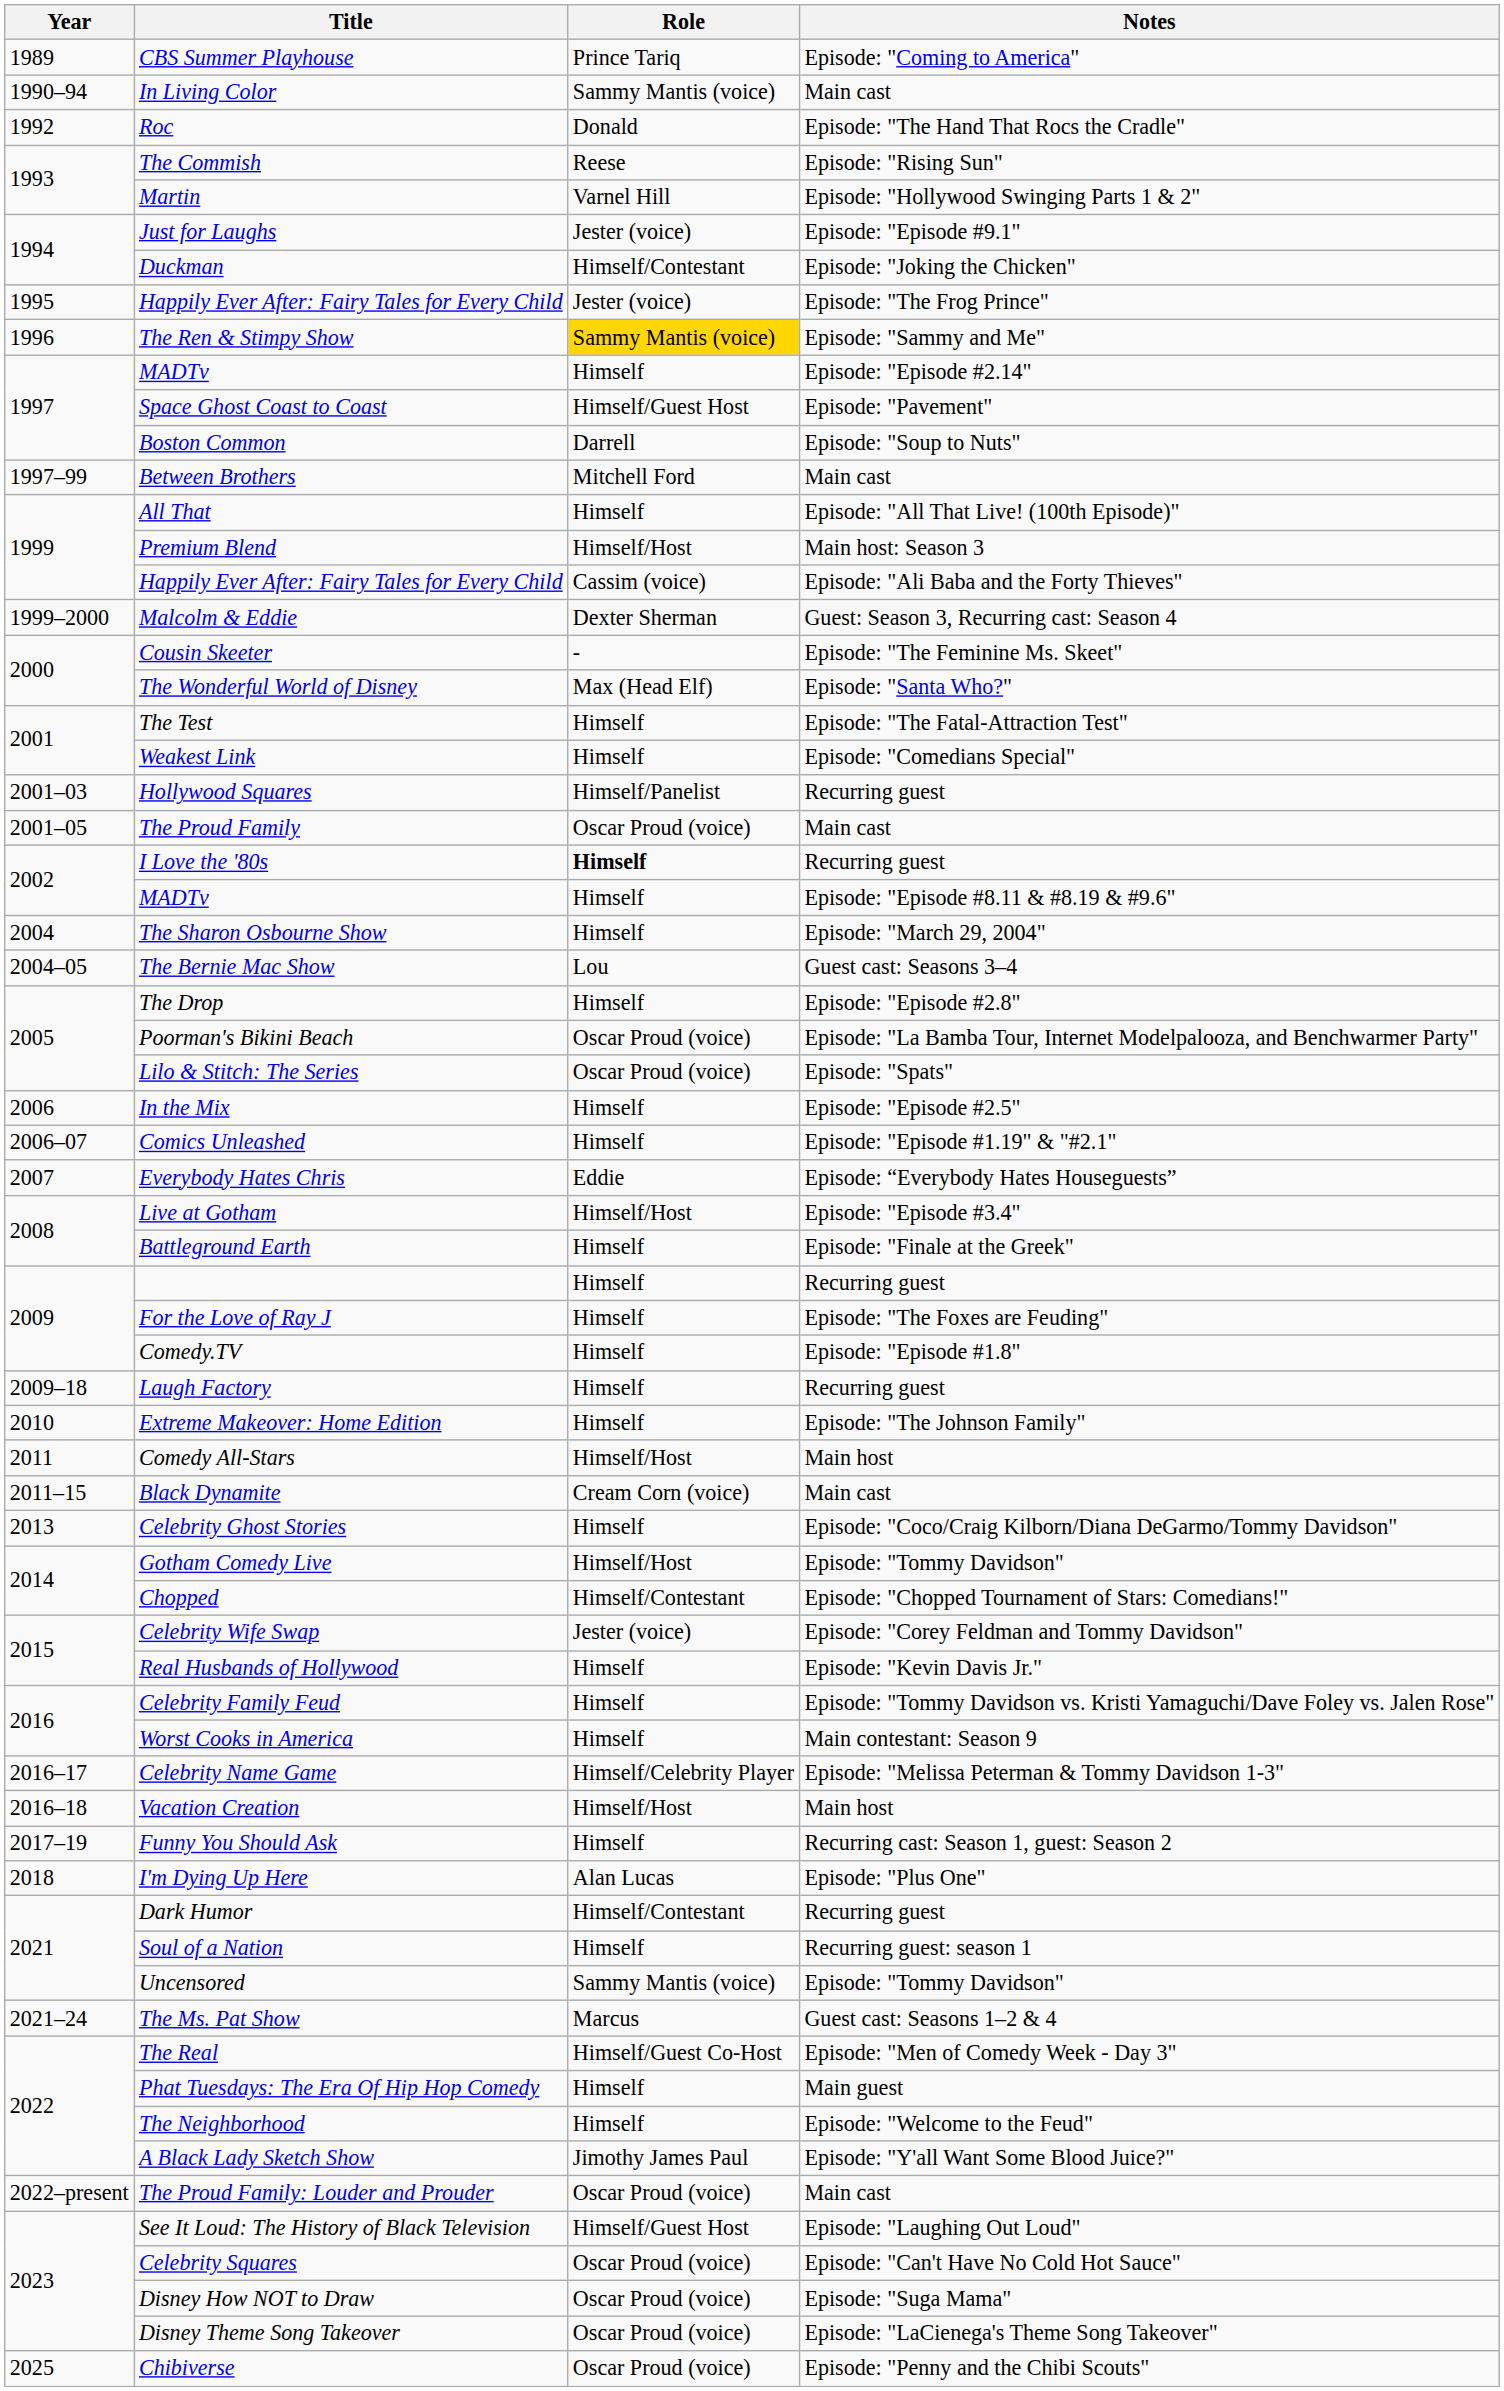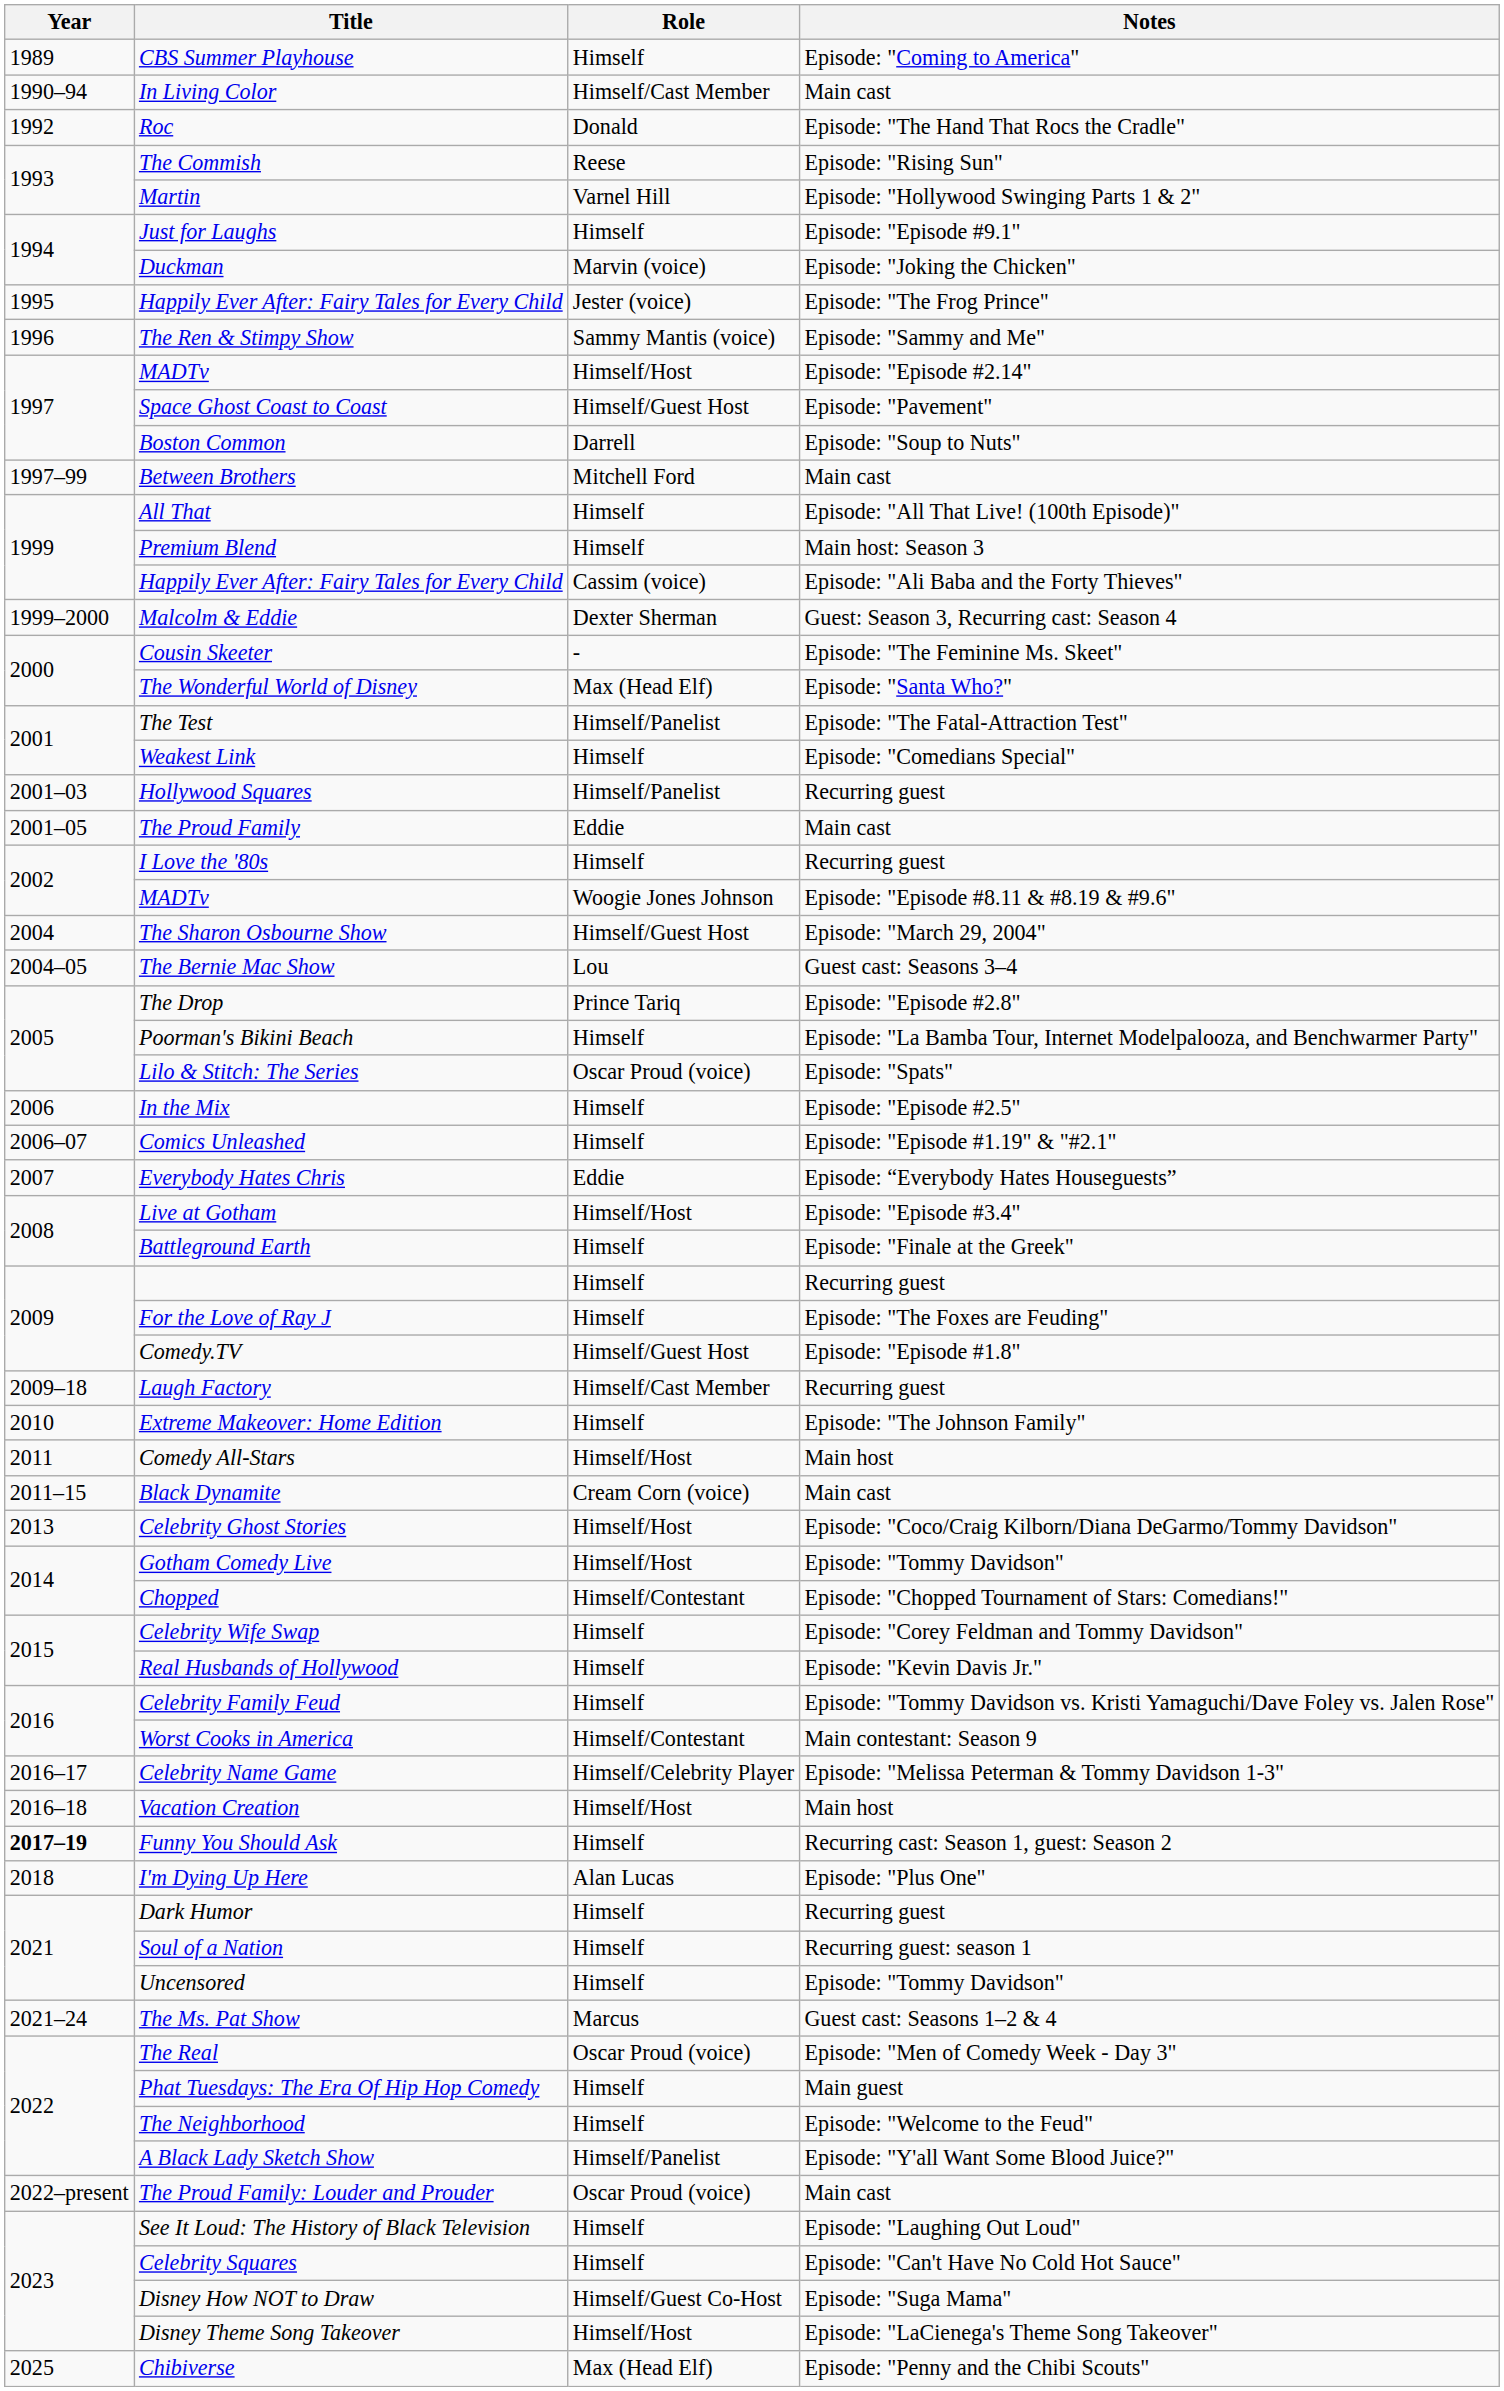CBS Summer Playhouse | Role: Prince Tariq -> Himself
In Living Color | Role: Sammy Mantis (voice) -> Himself/Cast Member
Just for Laughs | Role: Jester (voice) -> Himself
Duckman | Role: Himself/Contestant -> Marvin (voice)
The Ren & Stimpy Show | Role: gold background -> no background
MADTv / Episode: "Episode #2.14" | Role: Himself -> Himself/Host
Premium Blend | Role: Himself/Host -> Himself
The Test | Role: Himself -> Himself/Panelist
The Proud Family | Role: Oscar Proud (voice) -> Eddie
I Love the '80s | Role: bold -> normal
MADTv / Episode: "Episode #8.11 & #8.19 & #9.6" | Role: Himself -> Woogie Jones Johnson
The Sharon Osbourne Show | Role: Himself -> Himself/Guest Host
The Drop | Role: Himself -> Prince Tariq
Poorman's Bikini Beach | Role: Oscar Proud (voice) -> Himself
Comedy.TV | Role: Himself -> Himself/Guest Host
Laugh Factory | Role: Himself -> Himself/Cast Member
Celebrity Ghost Stories | Role: Himself -> Himself/Host
Celebrity Wife Swap | Role: Jester (voice) -> Himself
Worst Cooks in America | Role: Himself -> Himself/Contestant
Funny You Should Ask | Year: normal -> bold
Dark Humor | Role: Himself/Contestant -> Himself
Uncensored | Role: Sammy Mantis (voice) -> Himself
The Real | Role: Himself/Guest Co-Host -> Oscar Proud (voice)
A Black Lady Sketch Show | Role: Jimothy James Paul -> Himself/Panelist
See It Loud: The History of Black Television | Role: Himself/Guest Host -> Himself
Celebrity Squares | Role: Oscar Proud (voice) -> Himself
Disney How NOT to Draw | Role: Oscar Proud (voice) -> Himself/Guest Co-Host
Disney Theme Song Takeover | Role: Oscar Proud (voice) -> Himself/Host
Chibiverse | Role: Oscar Proud (voice) -> Max (Head Elf)
